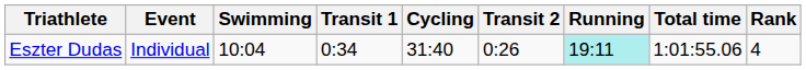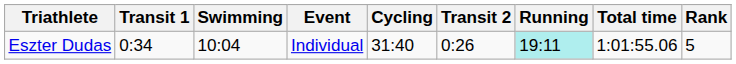columns swapped: Event <-> Transit 1
Eszter Dudas | Rank: 4 -> 5
